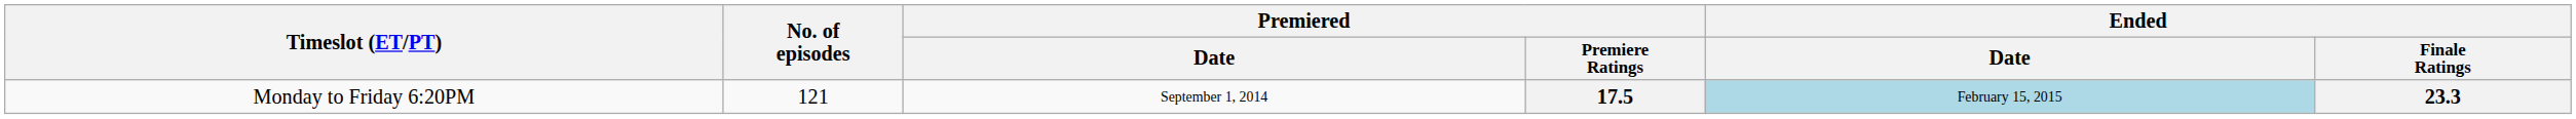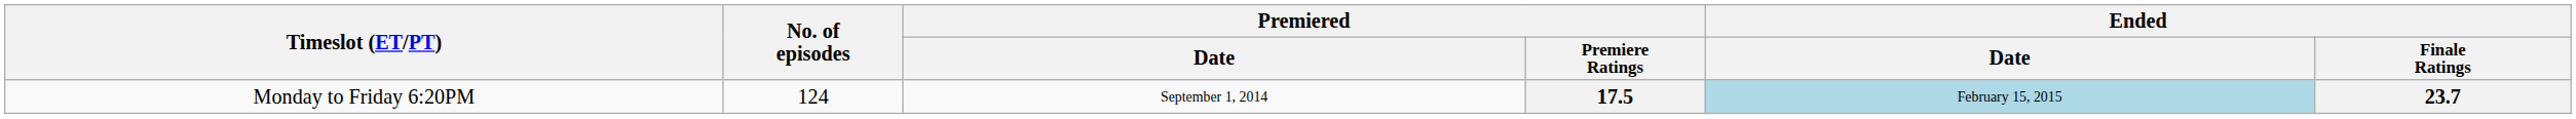17.5 | No. of episodes: 121 -> 124
17.5 | Ended / Finale Ratings: 23.3 -> 23.7
